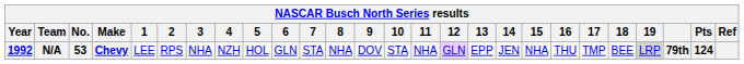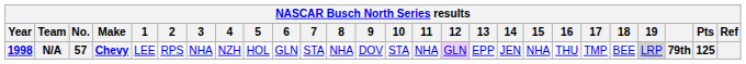N/A | Year: 1992 -> 1998
N/A | No.: 53 -> 57
N/A | Pts: 124 -> 125
